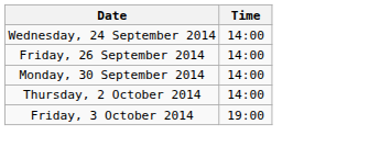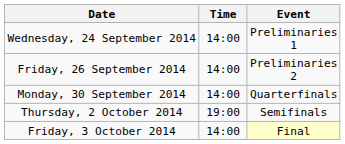+ column: Event | Preliminaries 1 | Preliminaries 2 | Quarterfinals | Semifinals | Final
Thursday, 2 October 2014 | Time: 14:00 -> 19:00
Friday, 3 October 2014 | Time: 19:00 -> 14:00
